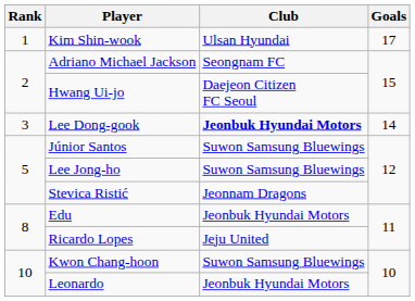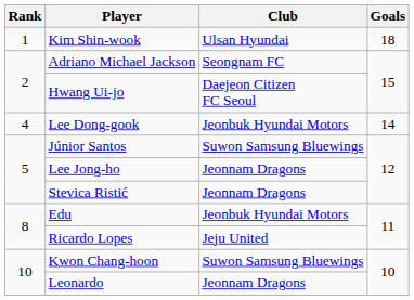Kim Shin-wook | Goals: 17 -> 18
Lee Dong-gook | Rank: 3 -> 4
Lee Dong-gook | Club: bold -> normal
Lee Jong-ho | Club: Suwon Samsung Bluewings -> Jeonnam Dragons
Leonardo | Club: Jeonbuk Hyundai Motors -> Jeonnam Dragons
